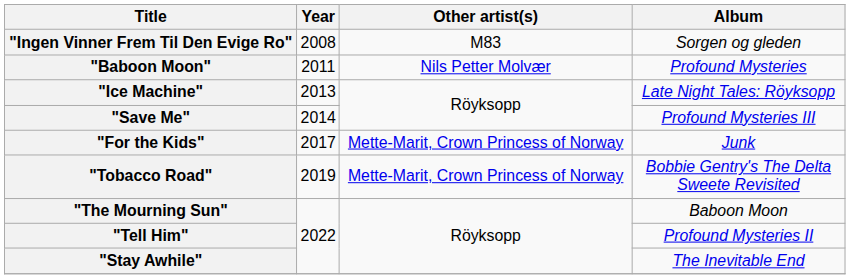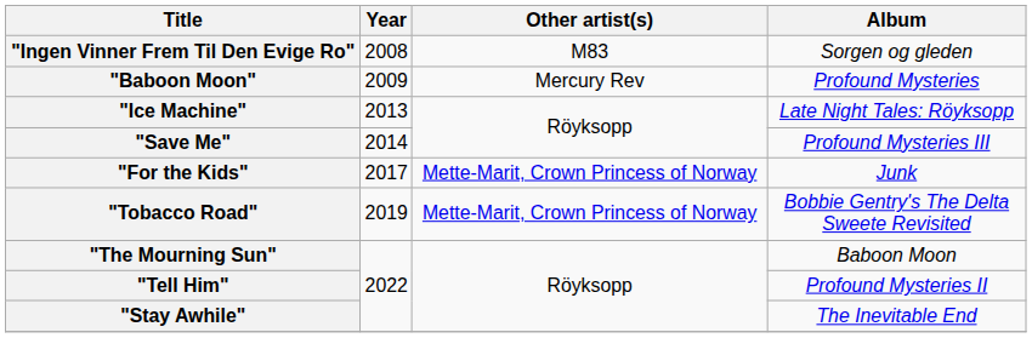"Baboon Moon" | Year: 2011 -> 2009
"Baboon Moon" | Other artist(s): Nils Petter Molvær -> Mercury Rev
